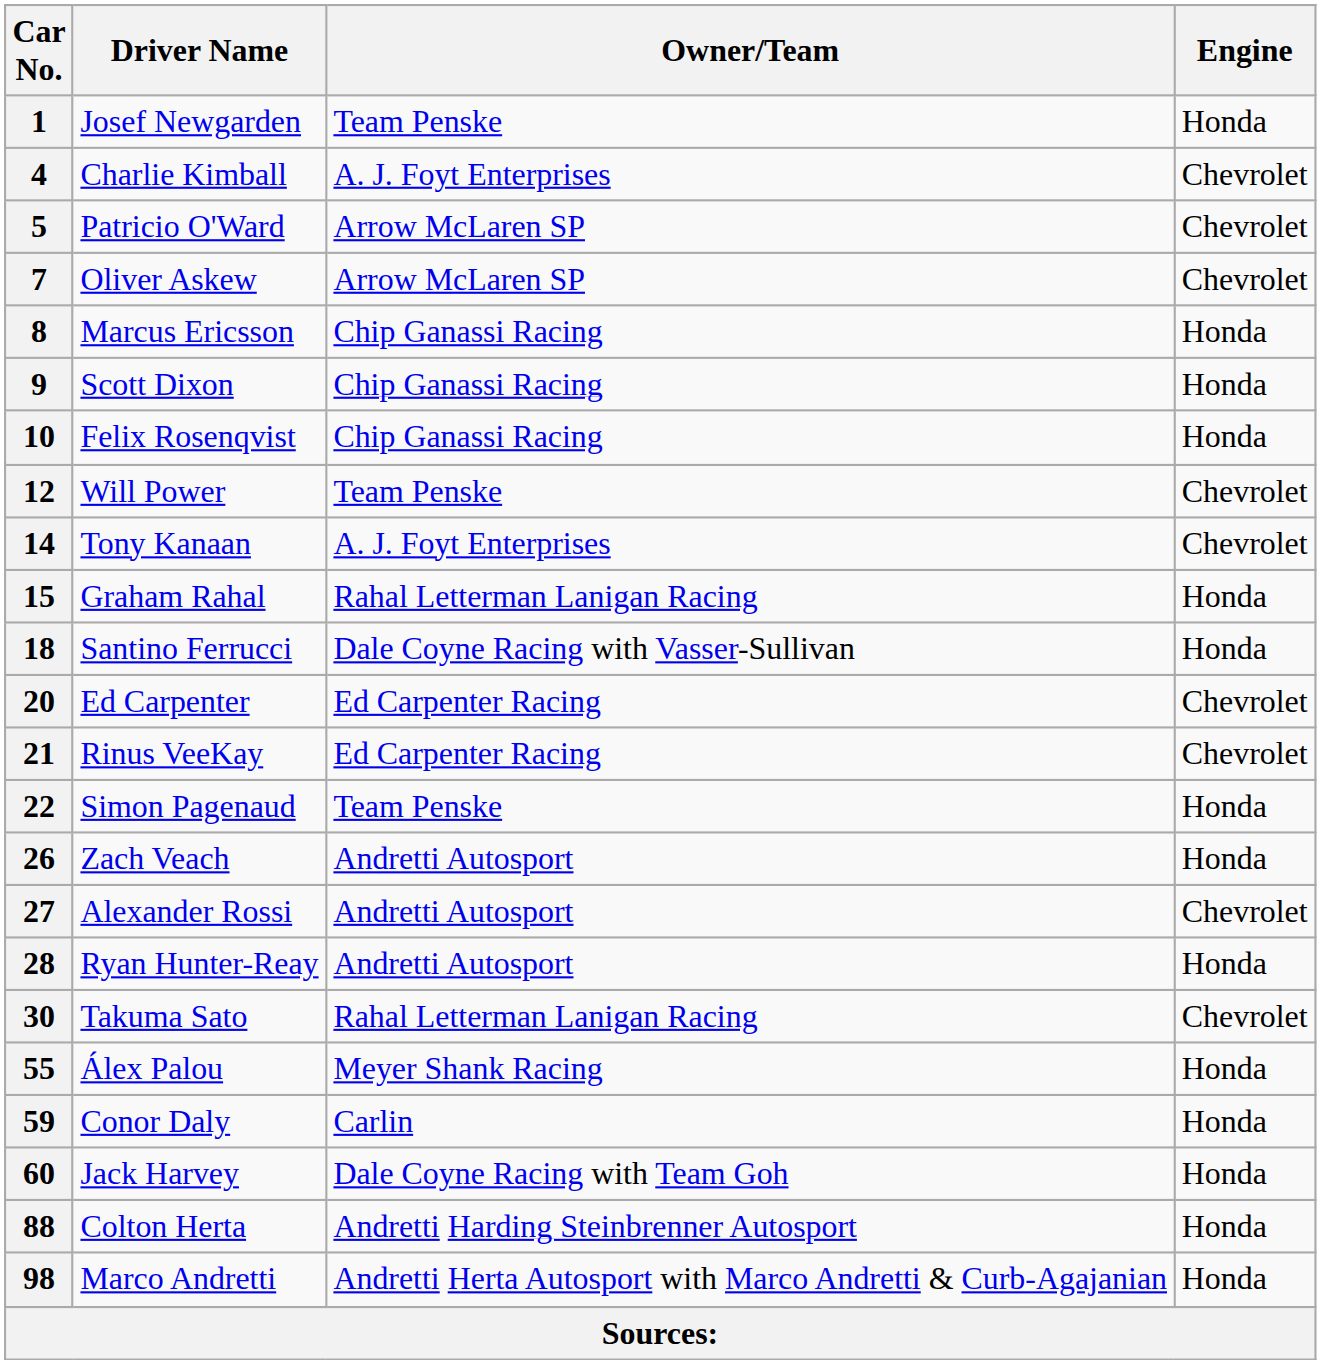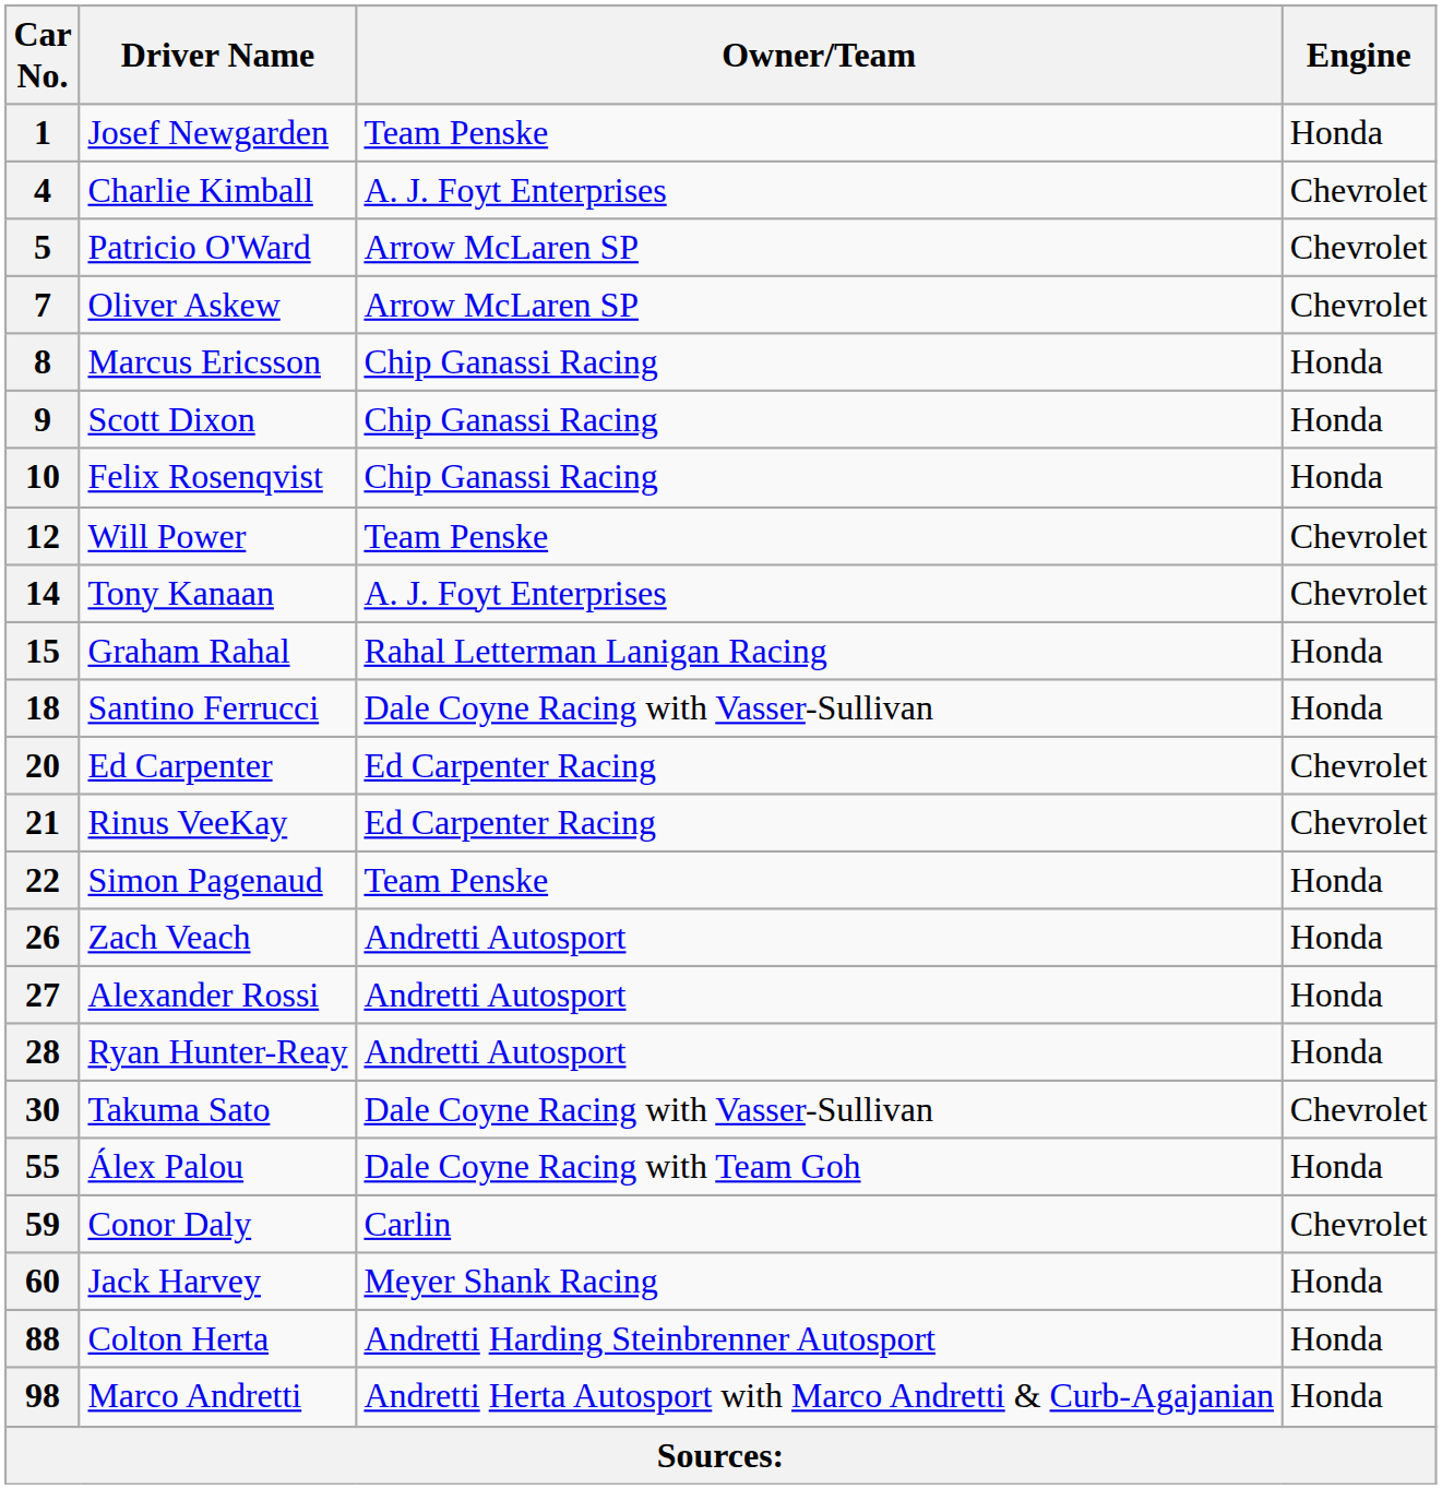27 | Engine: Chevrolet -> Honda
30 | Owner/Team: Rahal Letterman Lanigan Racing -> Dale Coyne Racing with Vasser-Sullivan
55 | Owner/Team: Meyer Shank Racing -> Dale Coyne Racing with Team Goh
59 | Engine: Honda -> Chevrolet
60 | Owner/Team: Dale Coyne Racing with Team Goh -> Meyer Shank Racing
